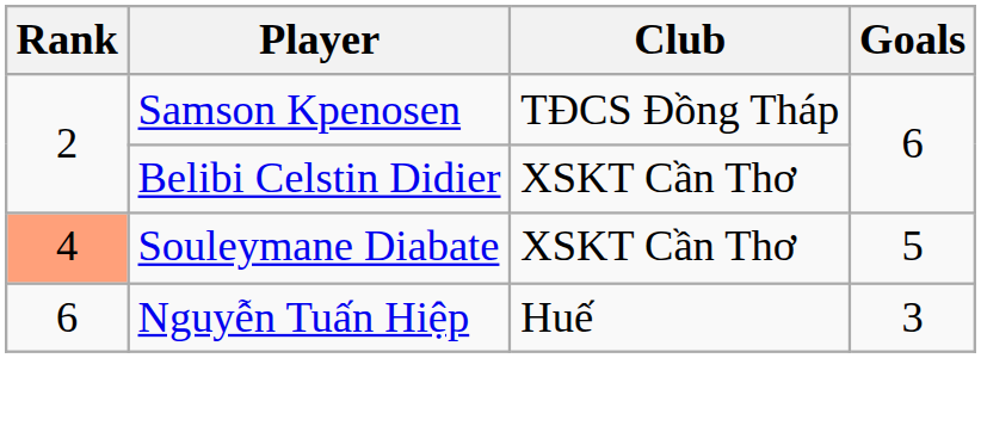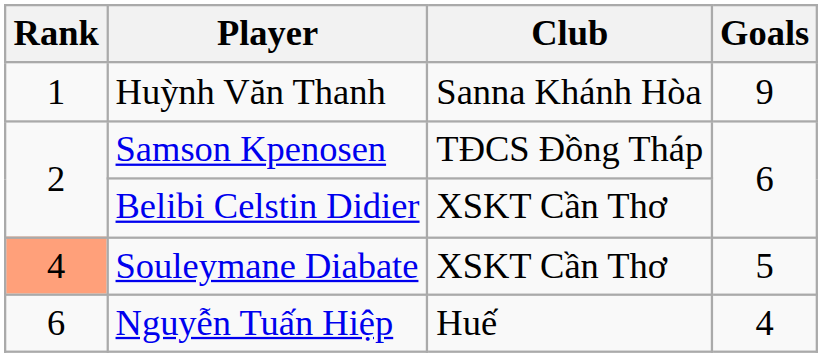+ row: 1 | Huỳnh Văn Thanh | Sanna Khánh Hòa | 9
Nguyễn Tuấn Hiệp | Goals: 3 -> 4
